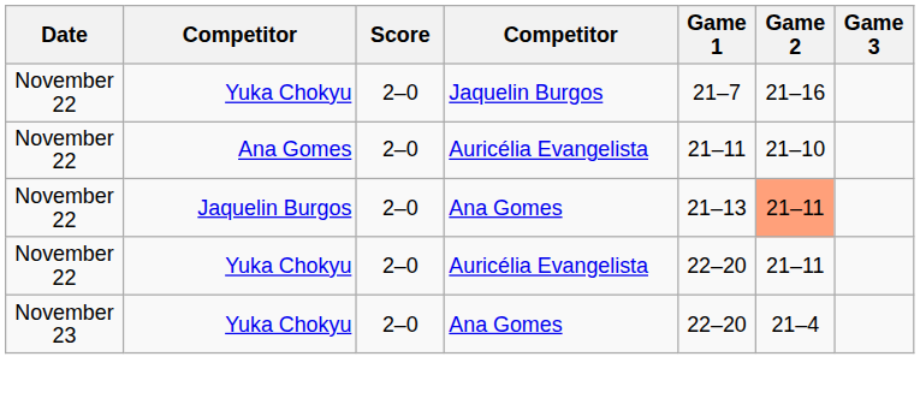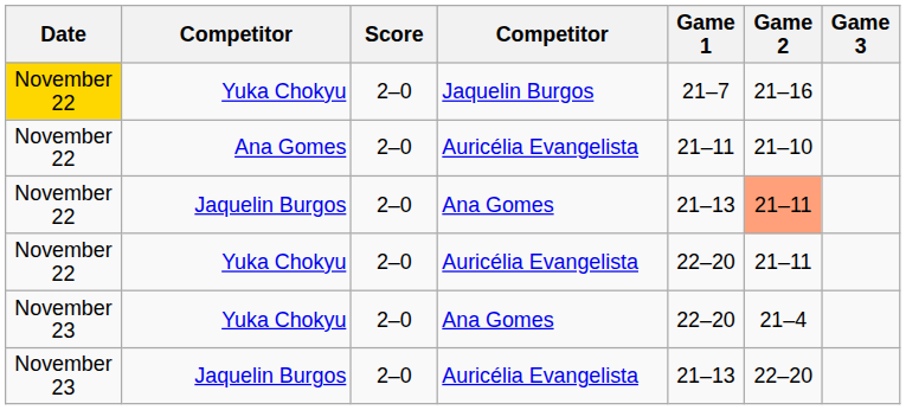Yuka Chokyu / Jaquelin Burgos | Date: no background -> gold background
+ row: November 23 | Jaquelin Burgos | 2–0 | Auricélia Evangelista | 21–13 | 22–20
